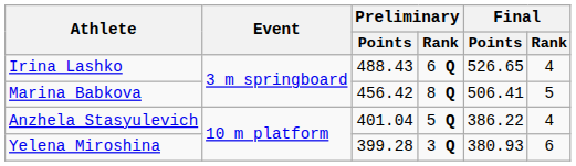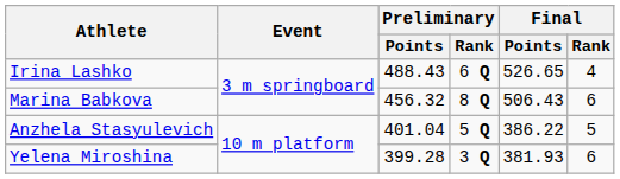Marina Babkova | Preliminary / Points: 456.42 -> 456.32
Marina Babkova | Final / Points: 506.41 -> 506.43
Marina Babkova | Final / Rank: 5 -> 6
Anzhela Stasyulevich | Final / Rank: 4 -> 5
Yelena Miroshina | Final / Points: 380.93 -> 381.93
